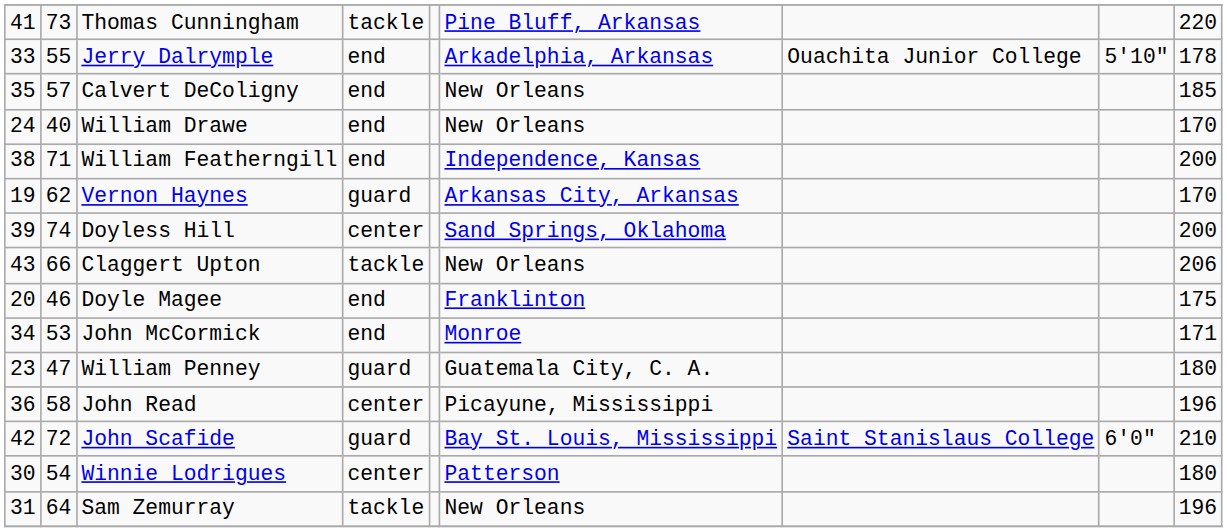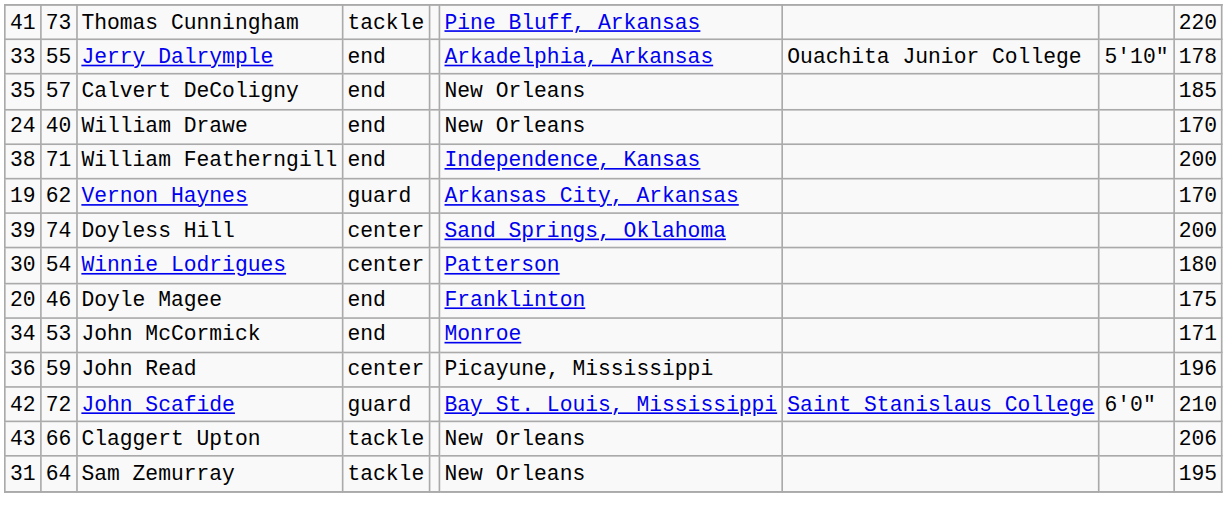rows swapped: Winnie Lodrigues <-> Claggert Upton
- row: 23 | 47 | William Penney | guard | Guatemala City, C. A. | 180
John Read | column 2: 58 -> 59
Sam Zemurray | column 9: 196 -> 195
